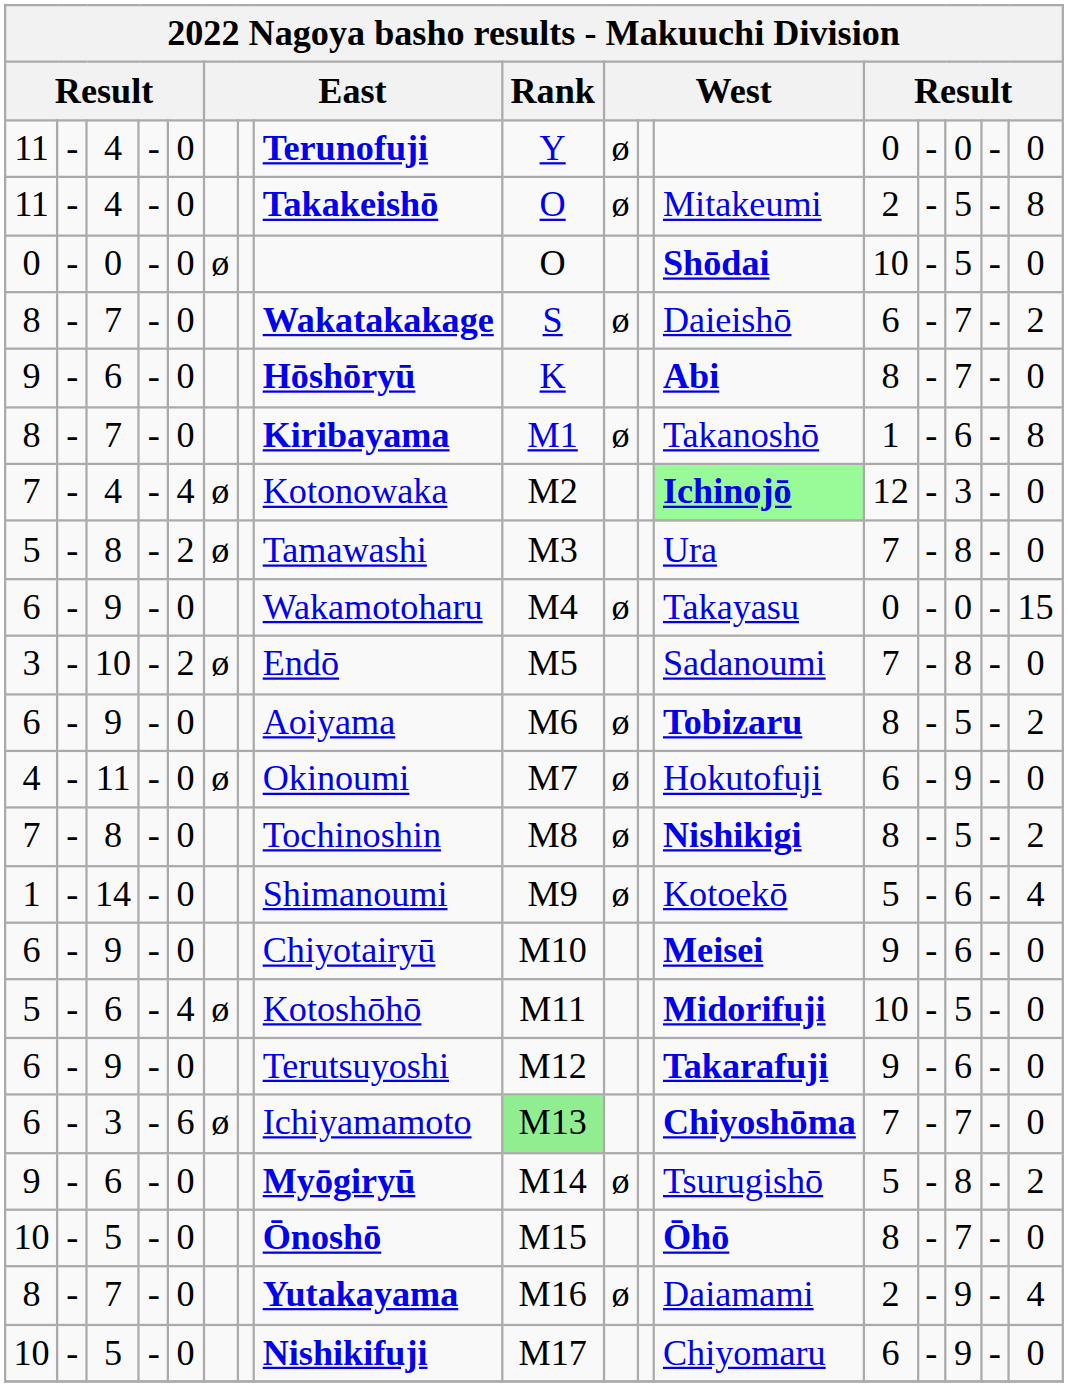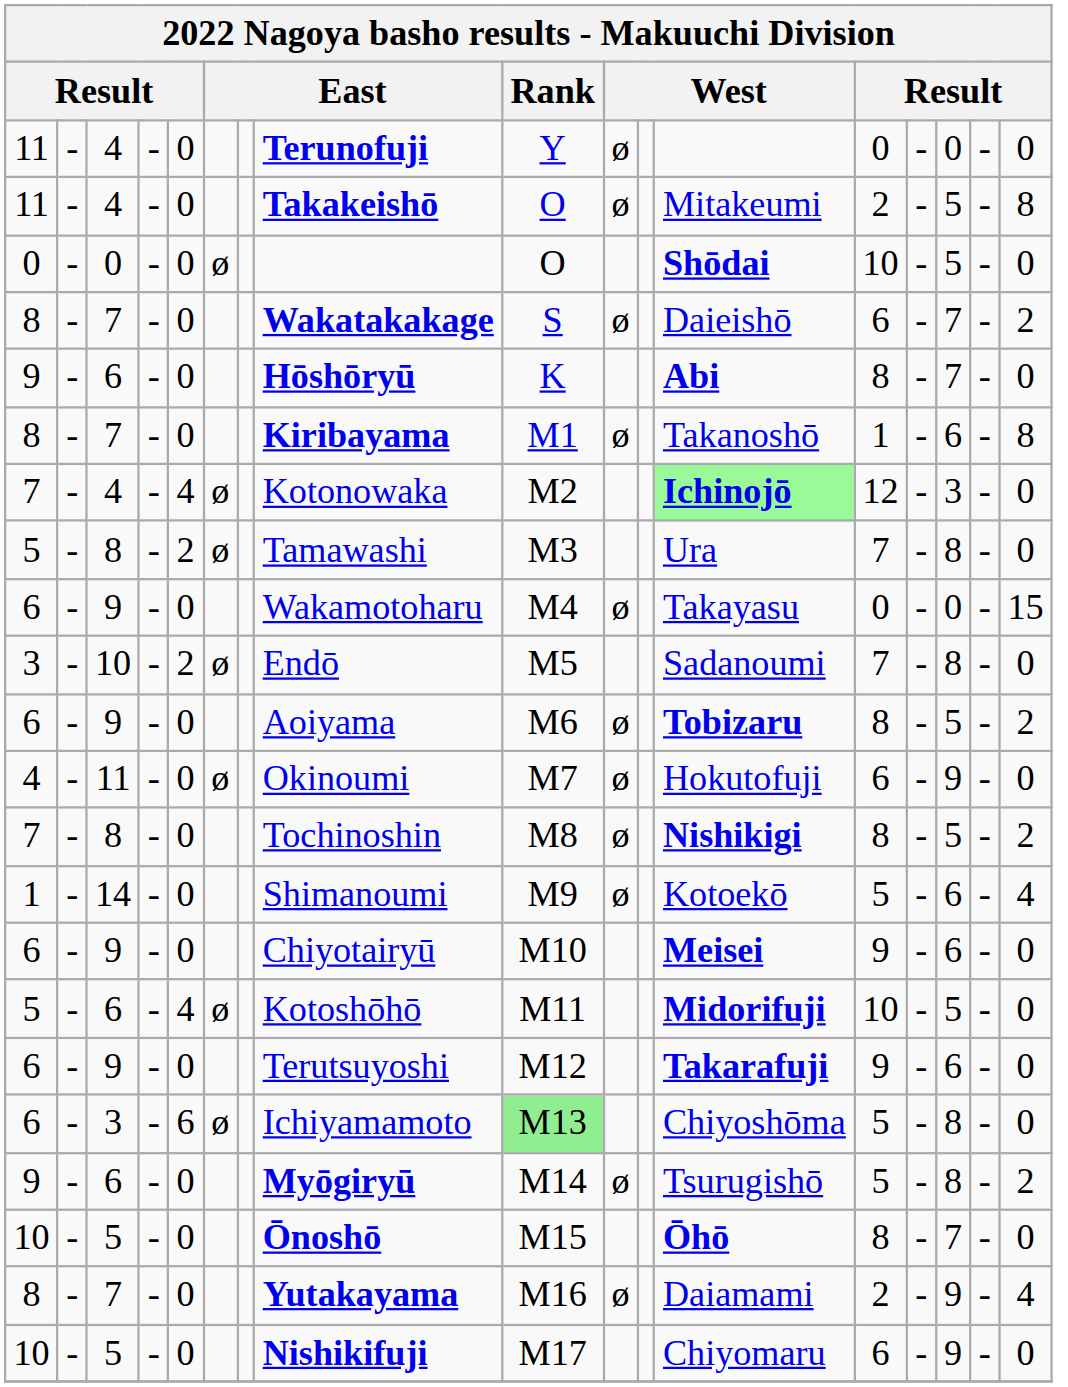6 / 3 | column 12: bold -> normal
6 / 3 | column 13: 7 -> 5
6 / 3 | column 15: 7 -> 8
